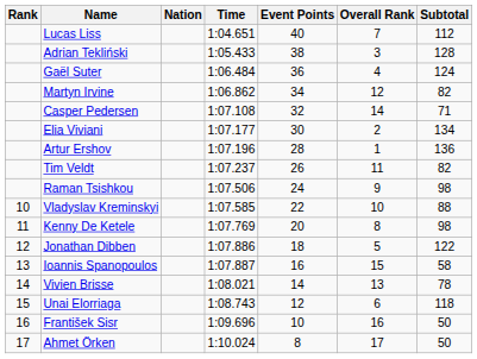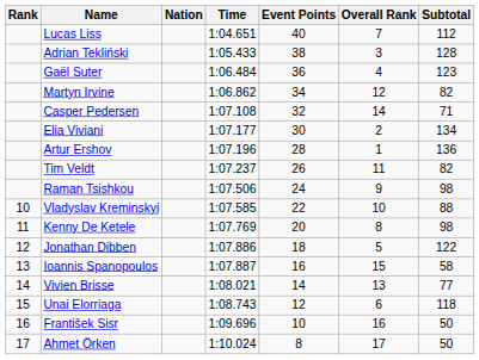Gaël Suter | Subtotal: 124 -> 123
Vivien Brisse | Subtotal: 78 -> 77
